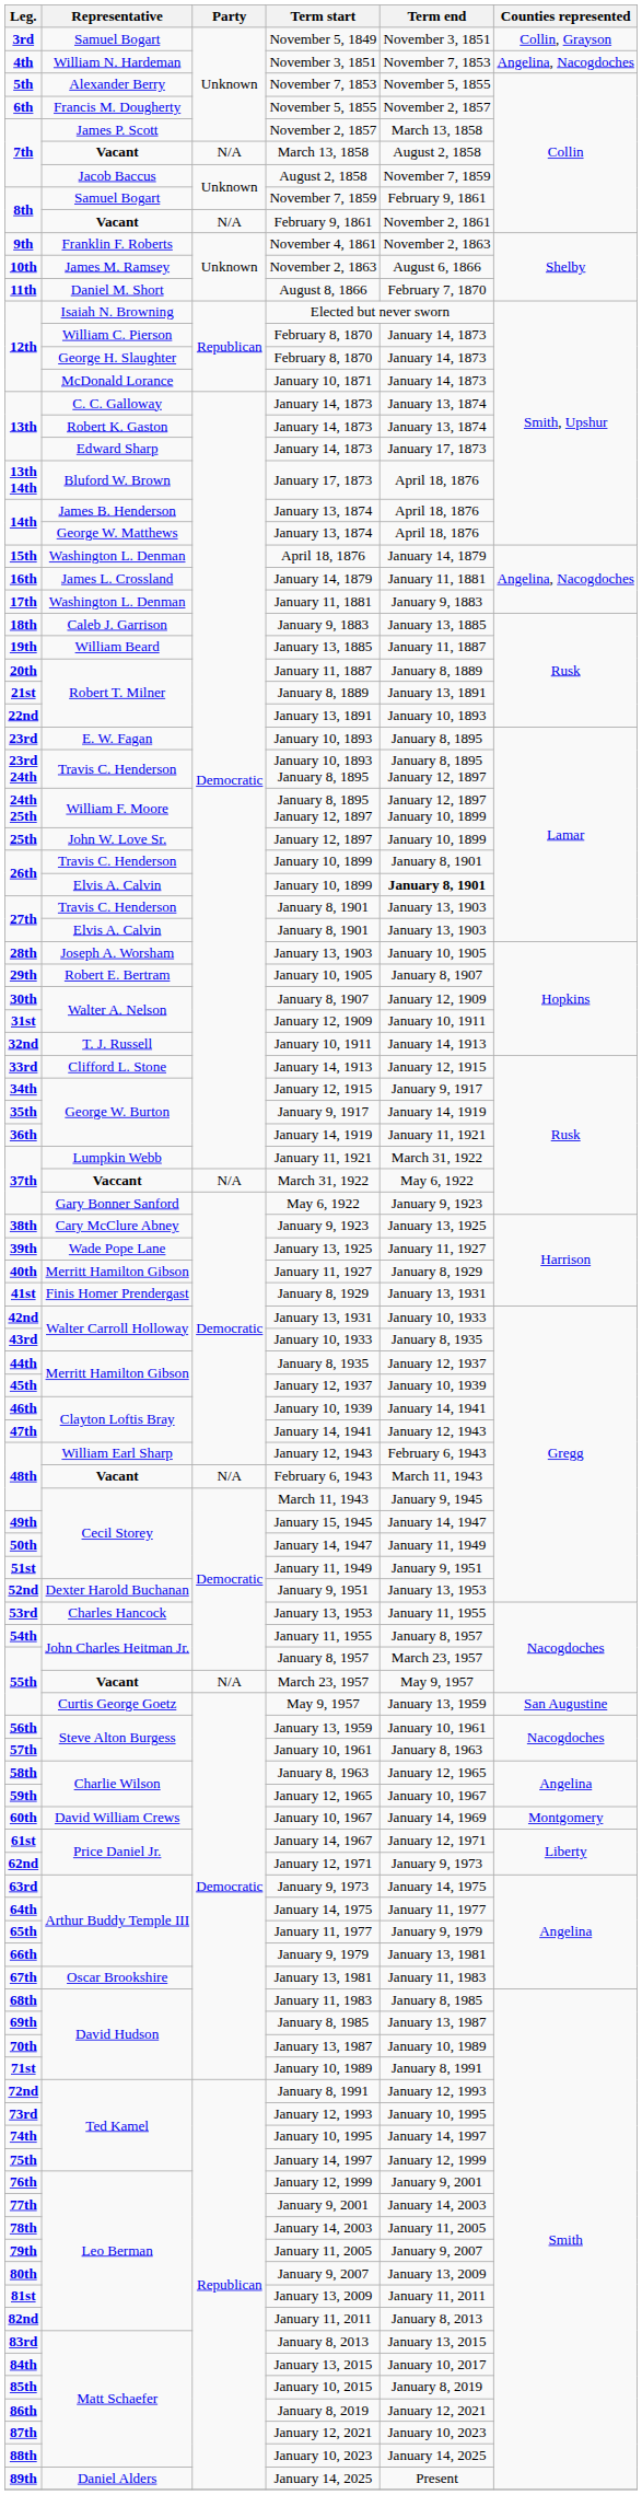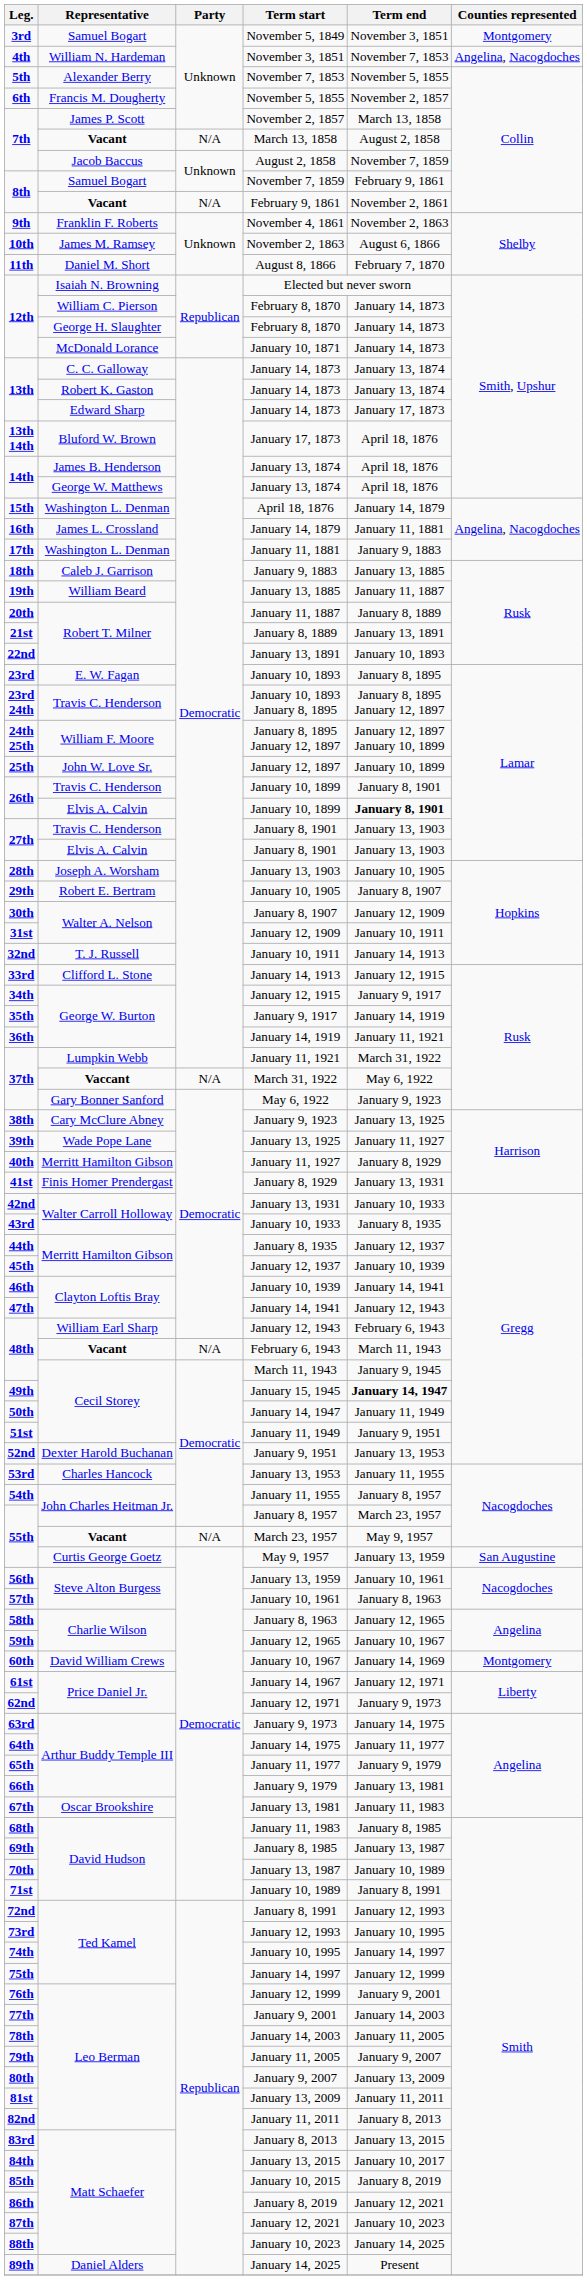November 5, 1849 | Counties represented: Collin, Grayson -> Montgomery
January 15, 1945 | Term end: normal -> bold
